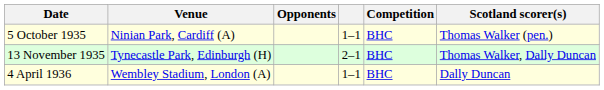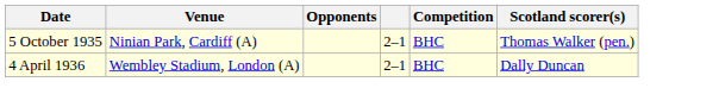5 October 1935 | column 4: 1–1 -> 2–1
- row: 13 November 1935 | Tynecastle Park, Edinburgh (H) | 2–1 | BHC | Thomas Walker, Dally Duncan
4 April 1936 | column 4: 1–1 -> 2–1
